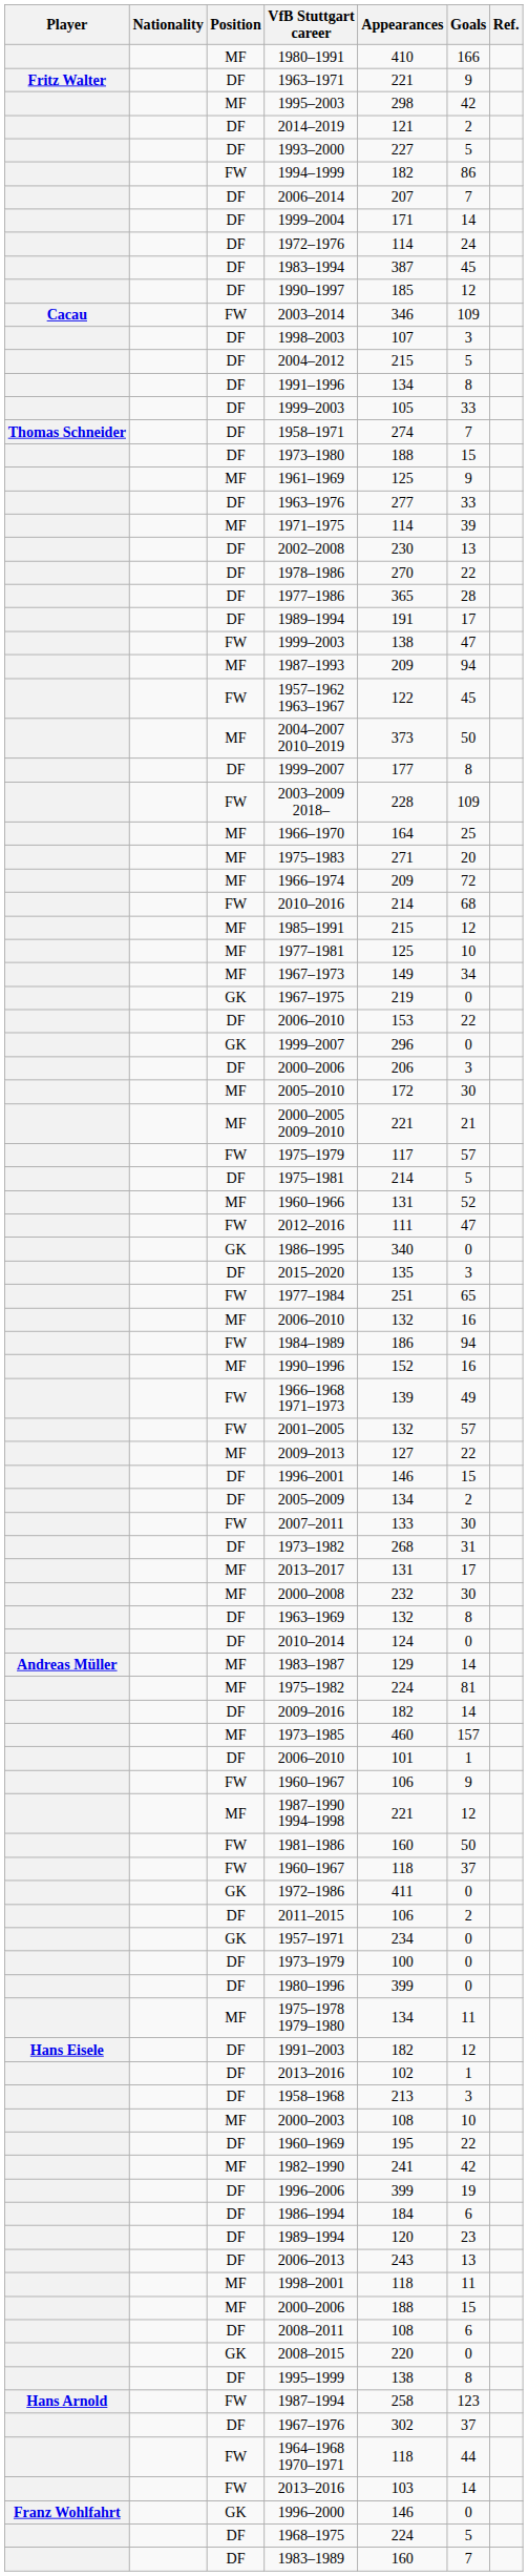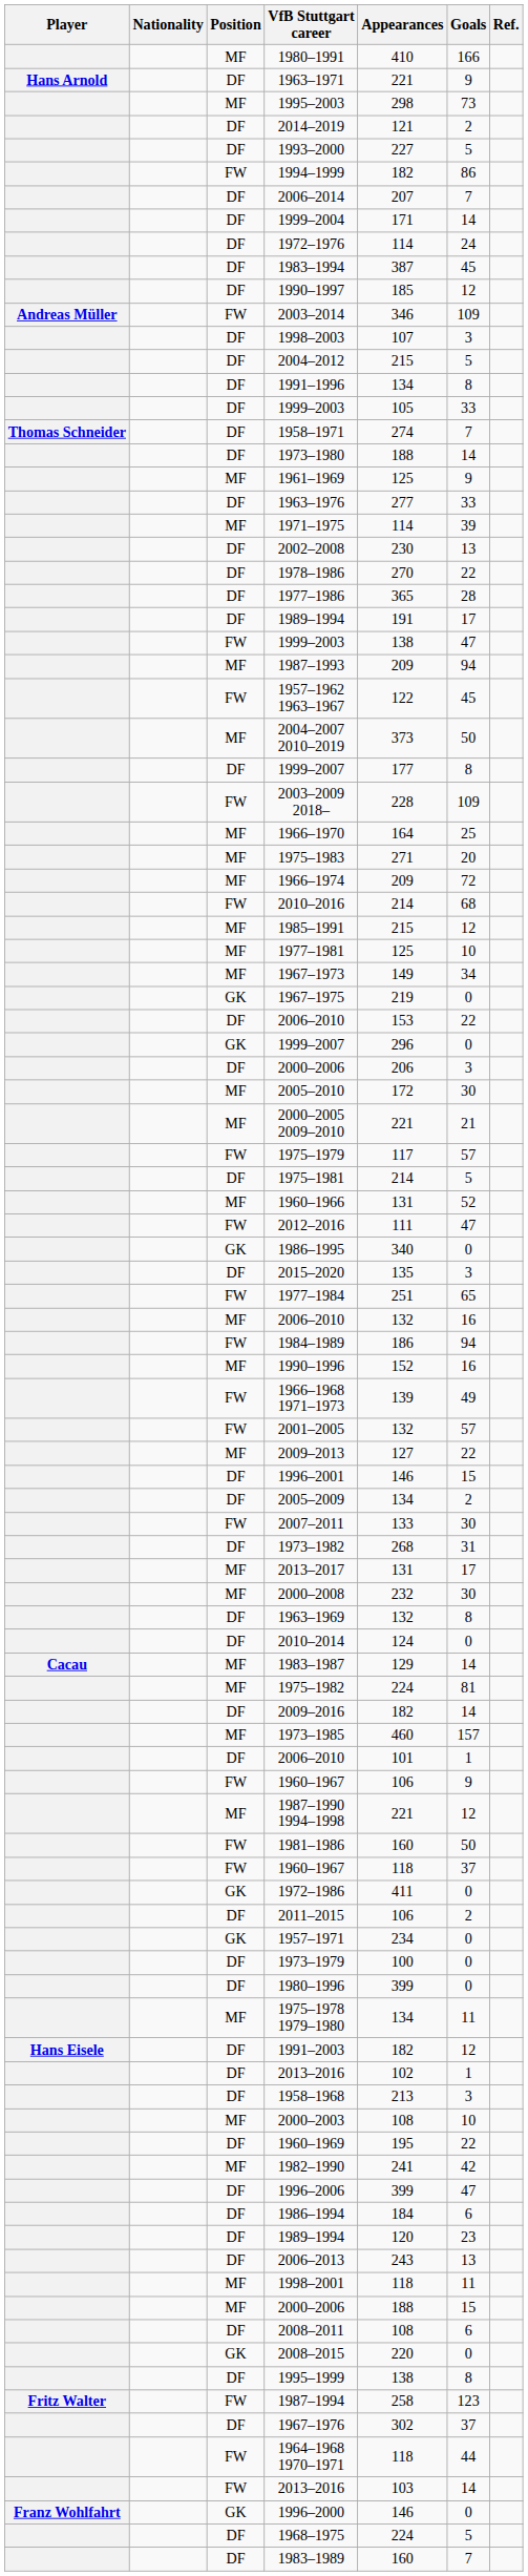1963–1971 | Player: Fritz Walter -> Hans Arnold
1995–2003 | Goals: 42 -> 73
2003–2014 | Player: Cacau -> Andreas Müller
1973–1980 | Goals: 15 -> 14
1983–1987 | Player: Andreas Müller -> Cacau
1996–2006 | Goals: 19 -> 47
1987–1994 | Player: Hans Arnold -> Fritz Walter
